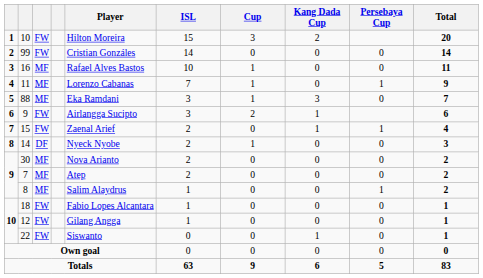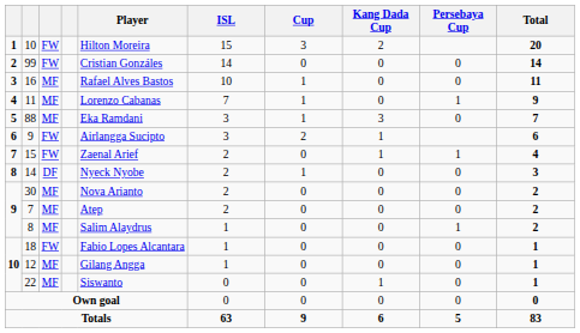12 | column 3: FW -> MF
22 | column 3: FW -> MF
